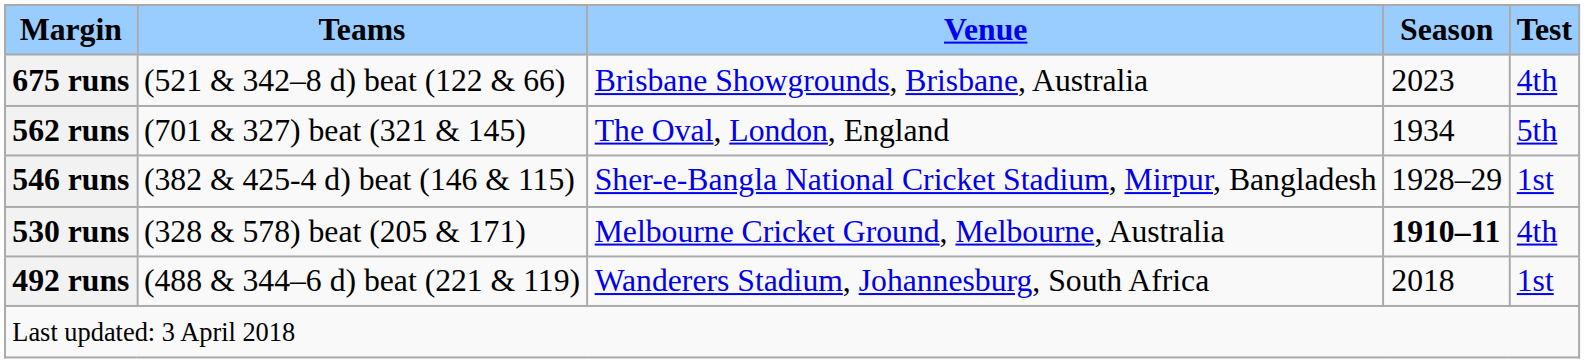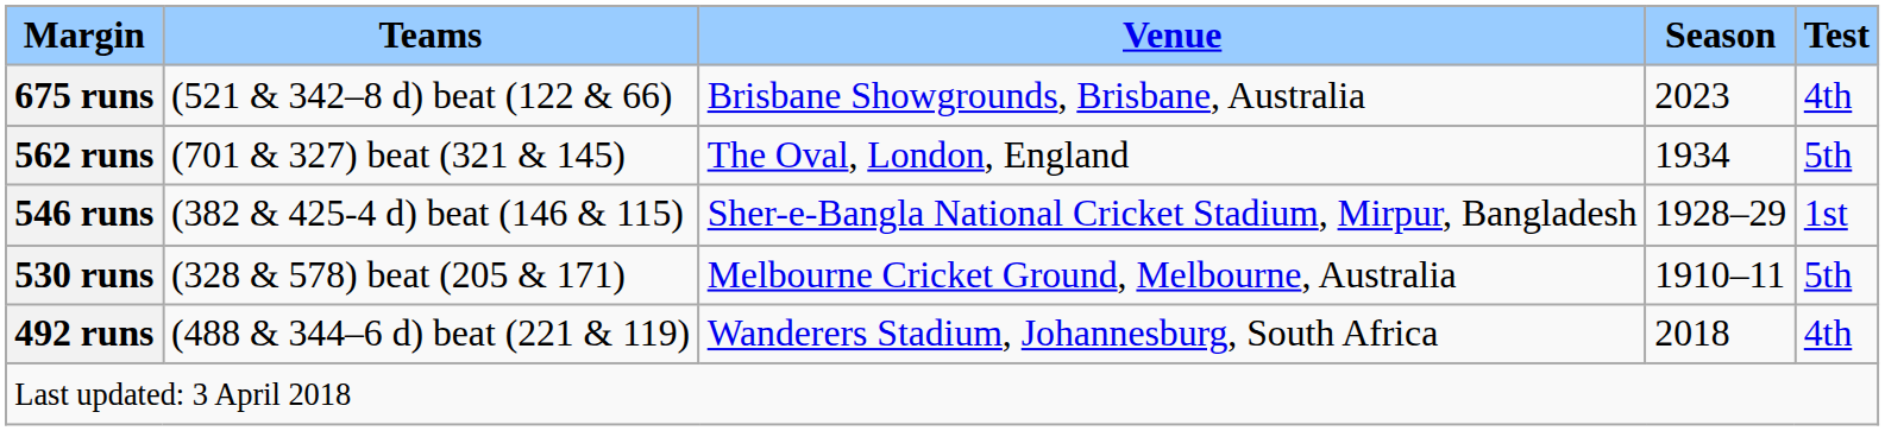530 runs | Season: bold -> normal
530 runs | Test: 4th -> 5th
492 runs | Test: 1st -> 4th
